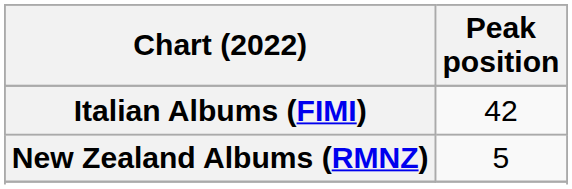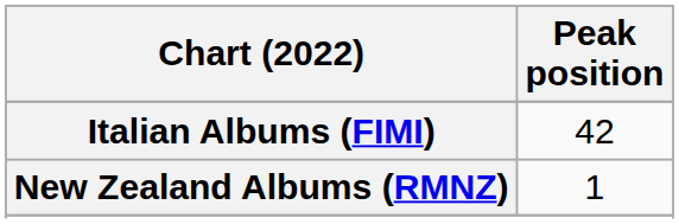New Zealand Albums (RMNZ) | Peak position: 5 -> 1
